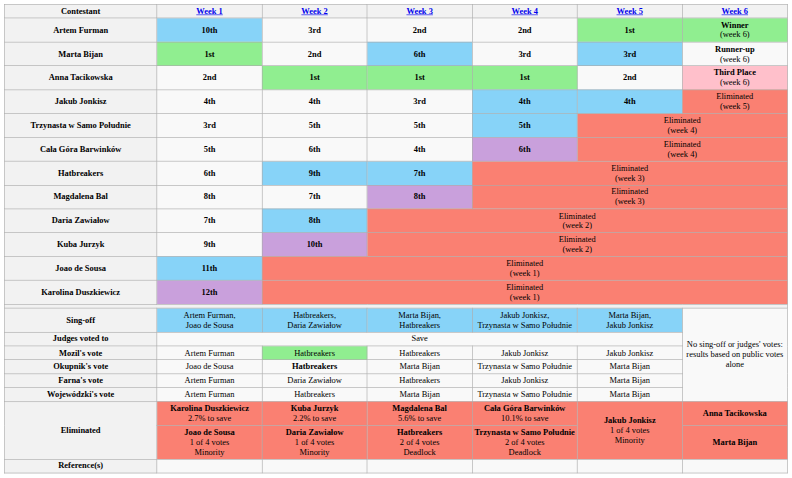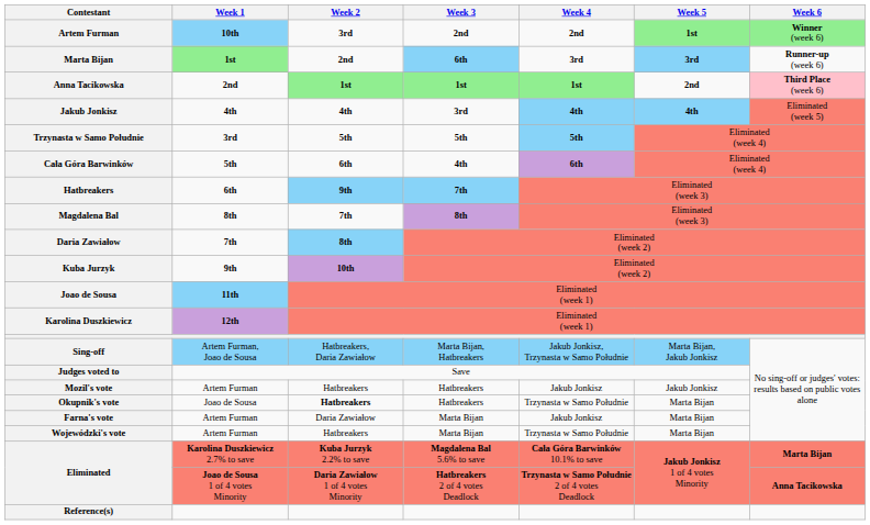Mozil's vote | Week 2: lightgreen background -> no background
Okupnik's vote | Week 3: Marta Bijan -> Hatbreakers
Farna's vote | Week 3: Hatbreakers -> Marta Bijan
Eliminated / Karolina Duszkiewicz 2.7% to save | Week 6: Anna Tacikowska -> Marta Bijan
Eliminated / Joao de Sousa 1 of 4 votes Minority | Week 6: Marta Bijan -> Anna Tacikowska
